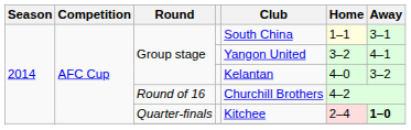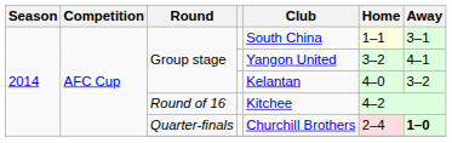Round of 16 | Club: Churchill Brothers -> Kitchee
Quarter-finals | Club: Kitchee -> Churchill Brothers
